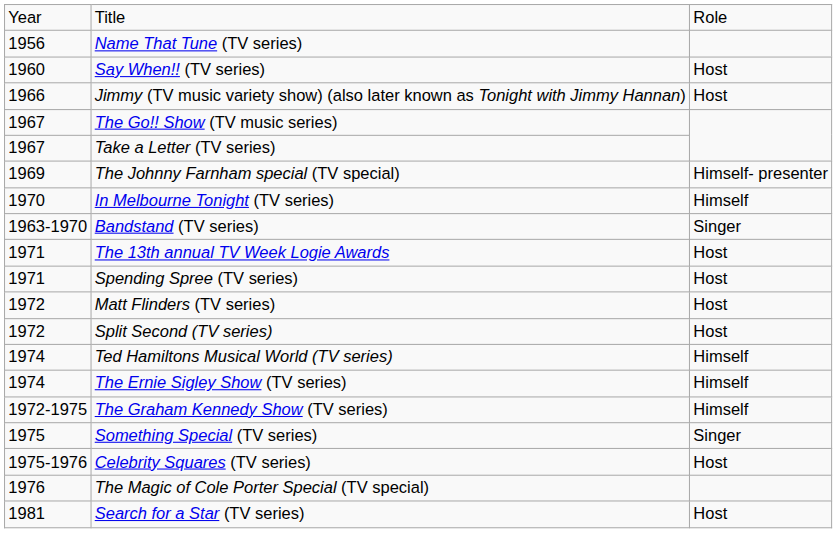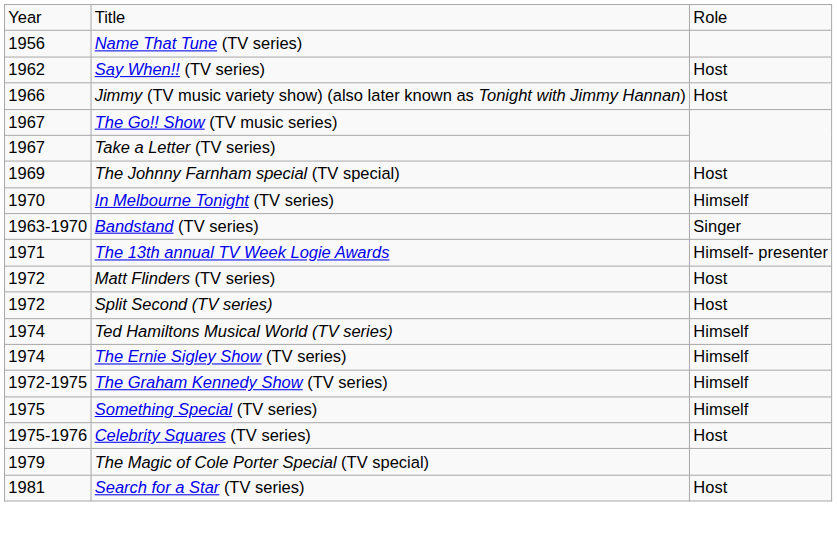Say When!! (TV series) | column 1: 1960 -> 1962
The Johnny Farnham special (TV special) | column 3: Himself- presenter -> Host
The 13th annual TV Week Logie Awards | column 3: Host -> Himself- presenter
- row: 1971 | Spending Spree (TV series) | Host
Something Special (TV series) | column 3: Singer -> Himself
The Magic of Cole Porter Special (TV special) | column 1: 1976 -> 1979
